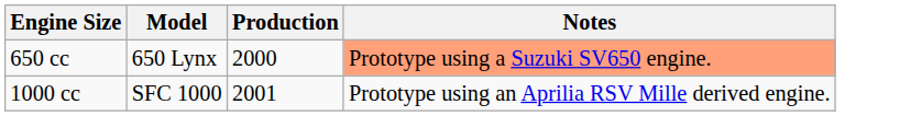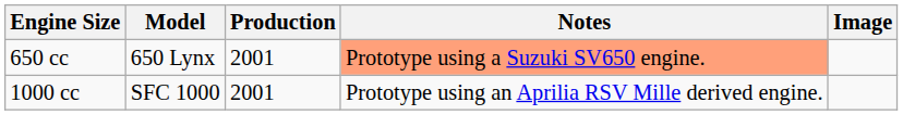+ column: Image
650 cc | Production: 2000 -> 2001
